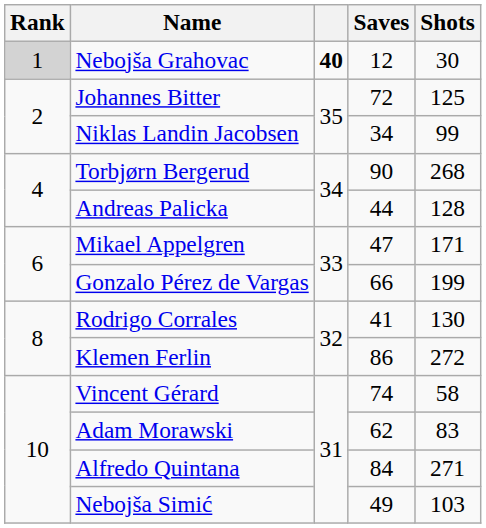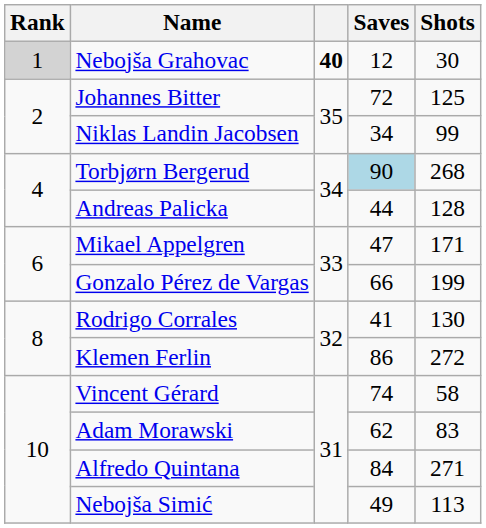Torbjørn Bergerud | Saves: no background -> lightblue background
Nebojša Simić | Shots: 103 -> 113
